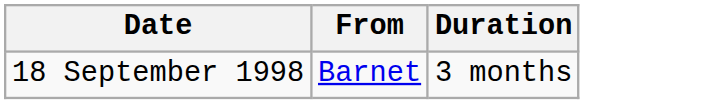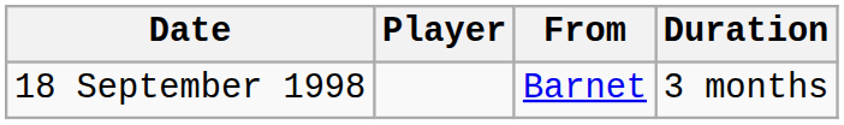+ column: Player
